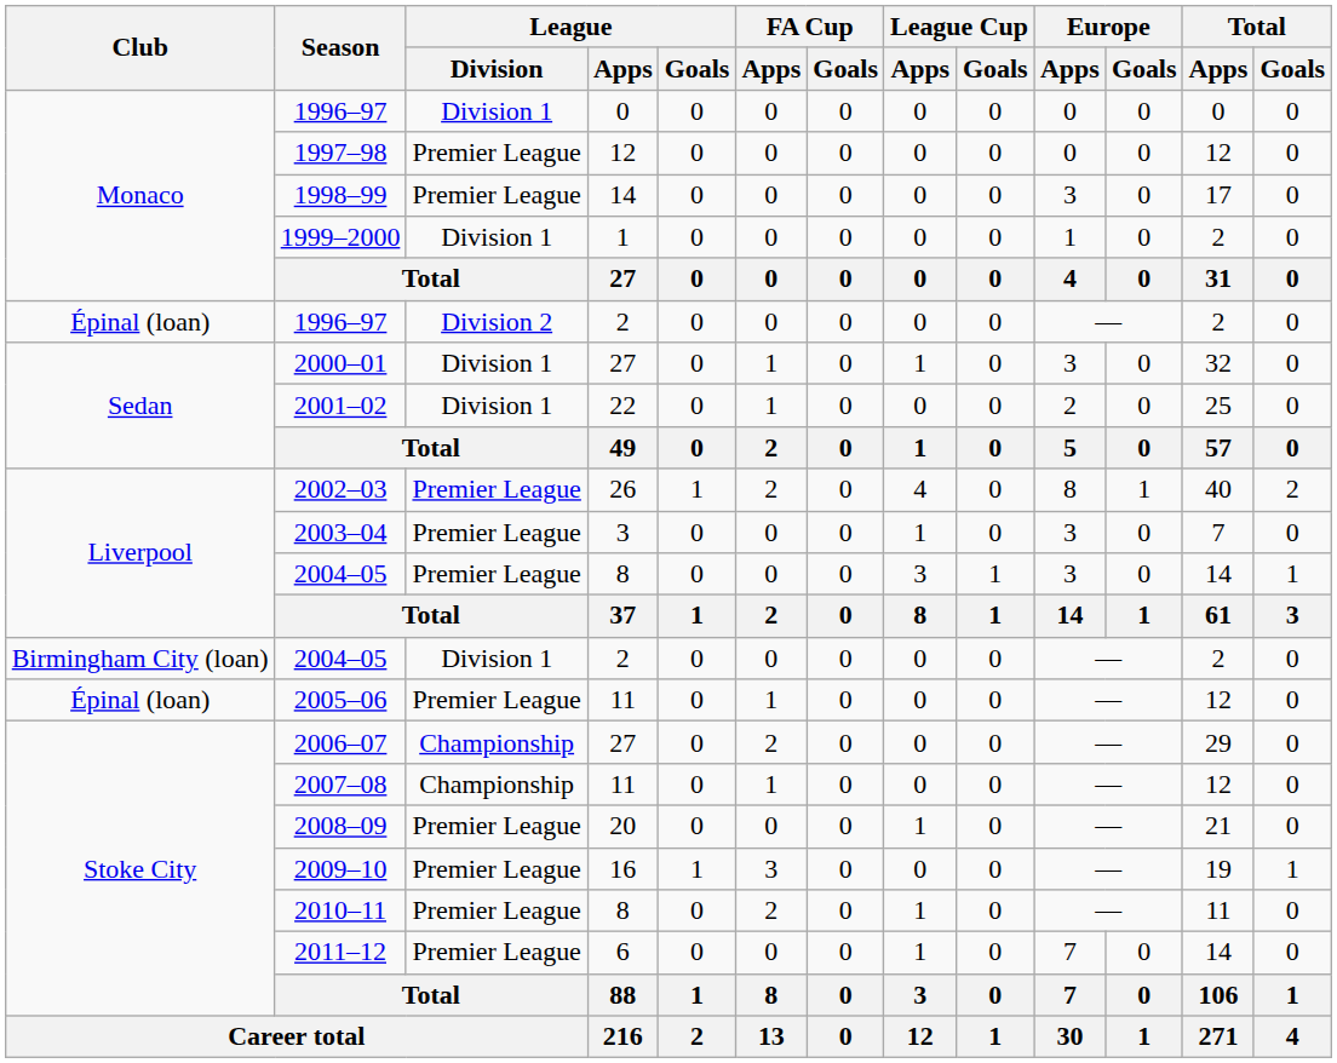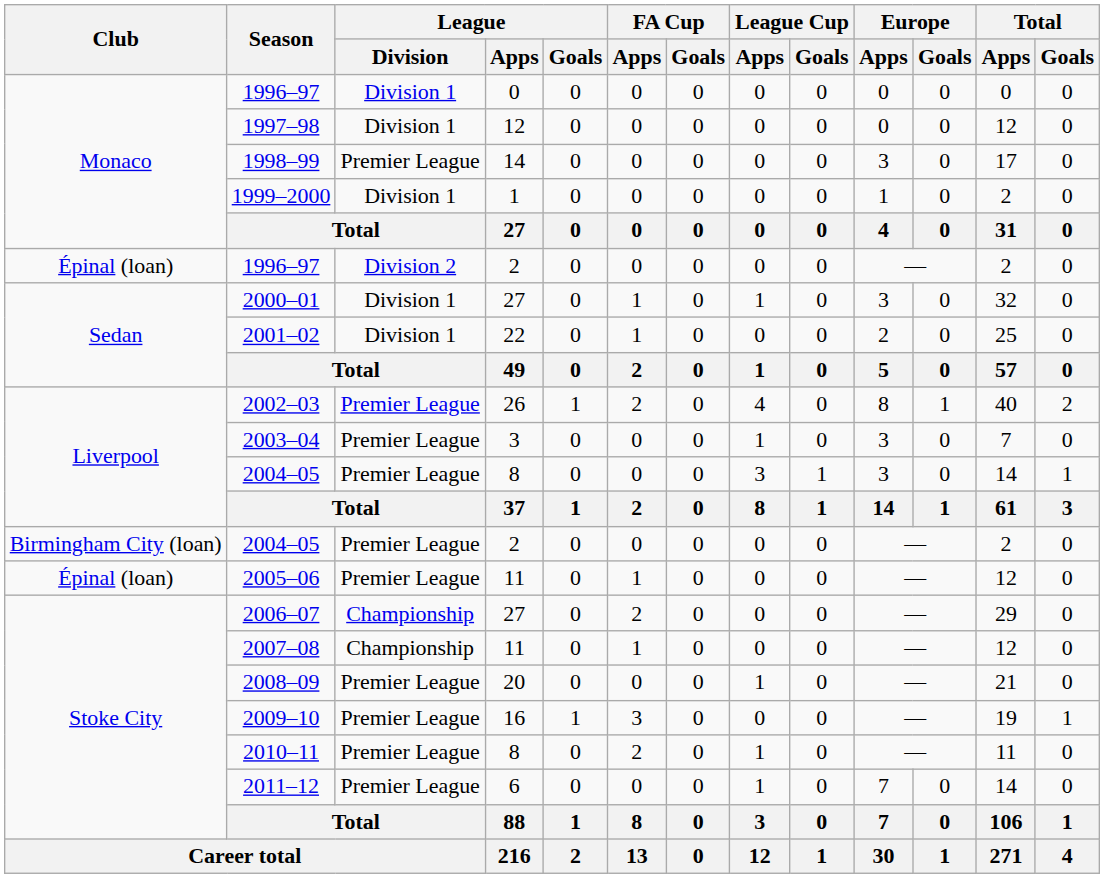1997–98 | League / Division: Premier League -> Division 1
2004–05 / 2 | League / Division: Division 1 -> Premier League
